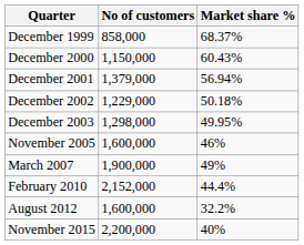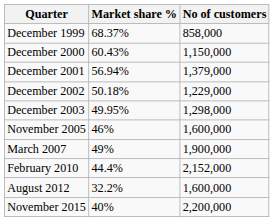columns swapped: No of customers <-> Market share %
